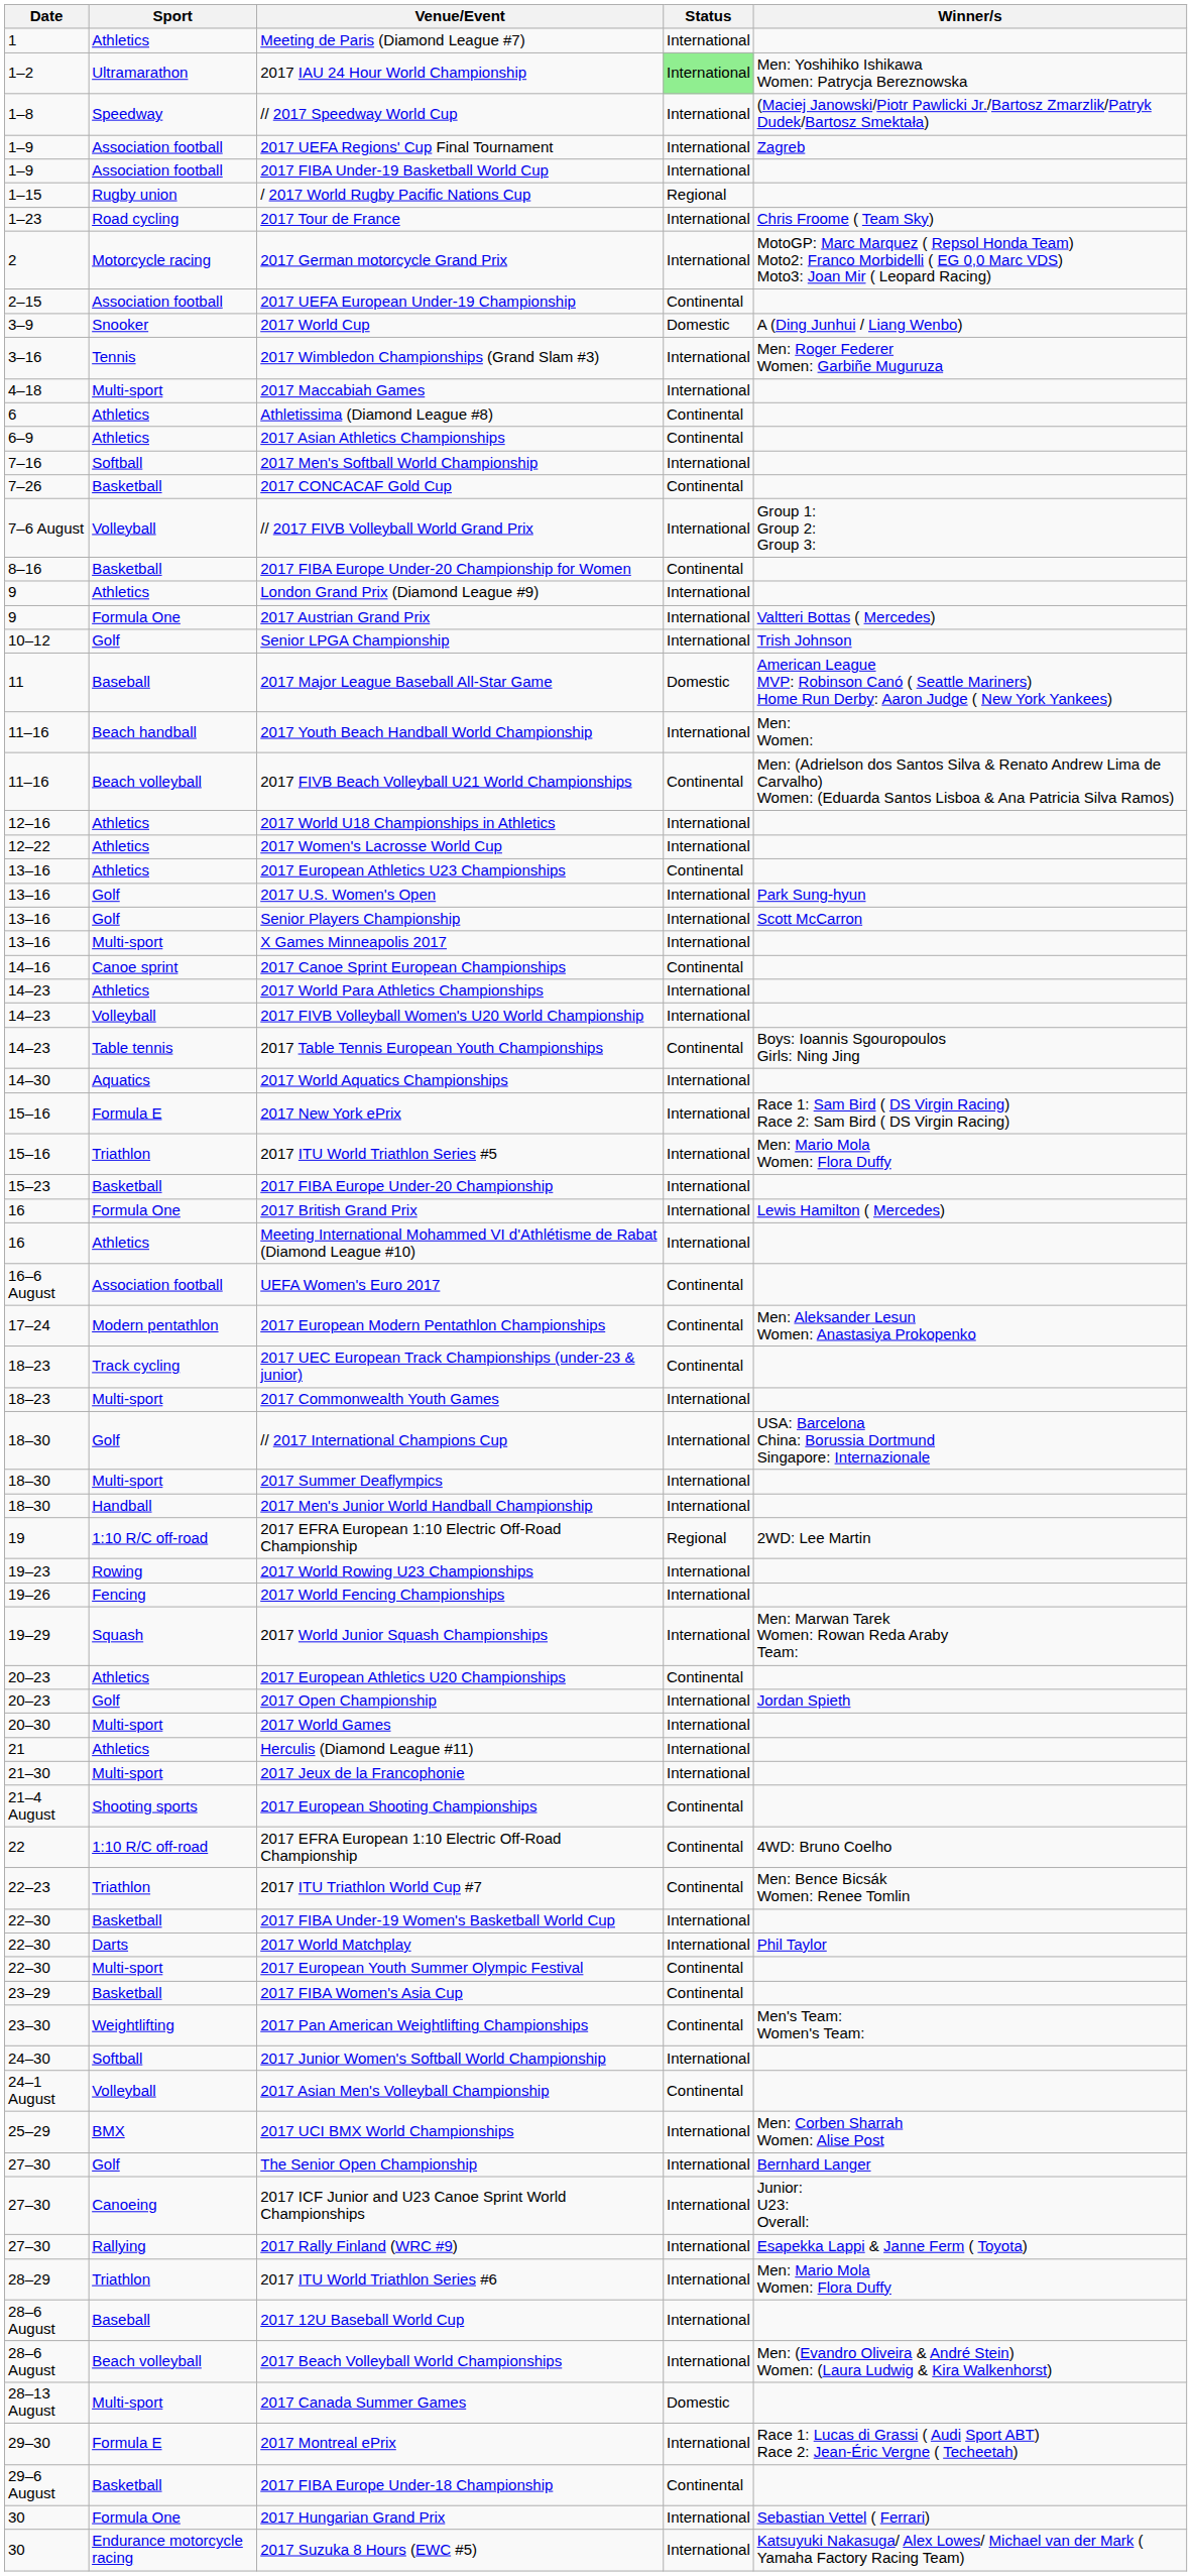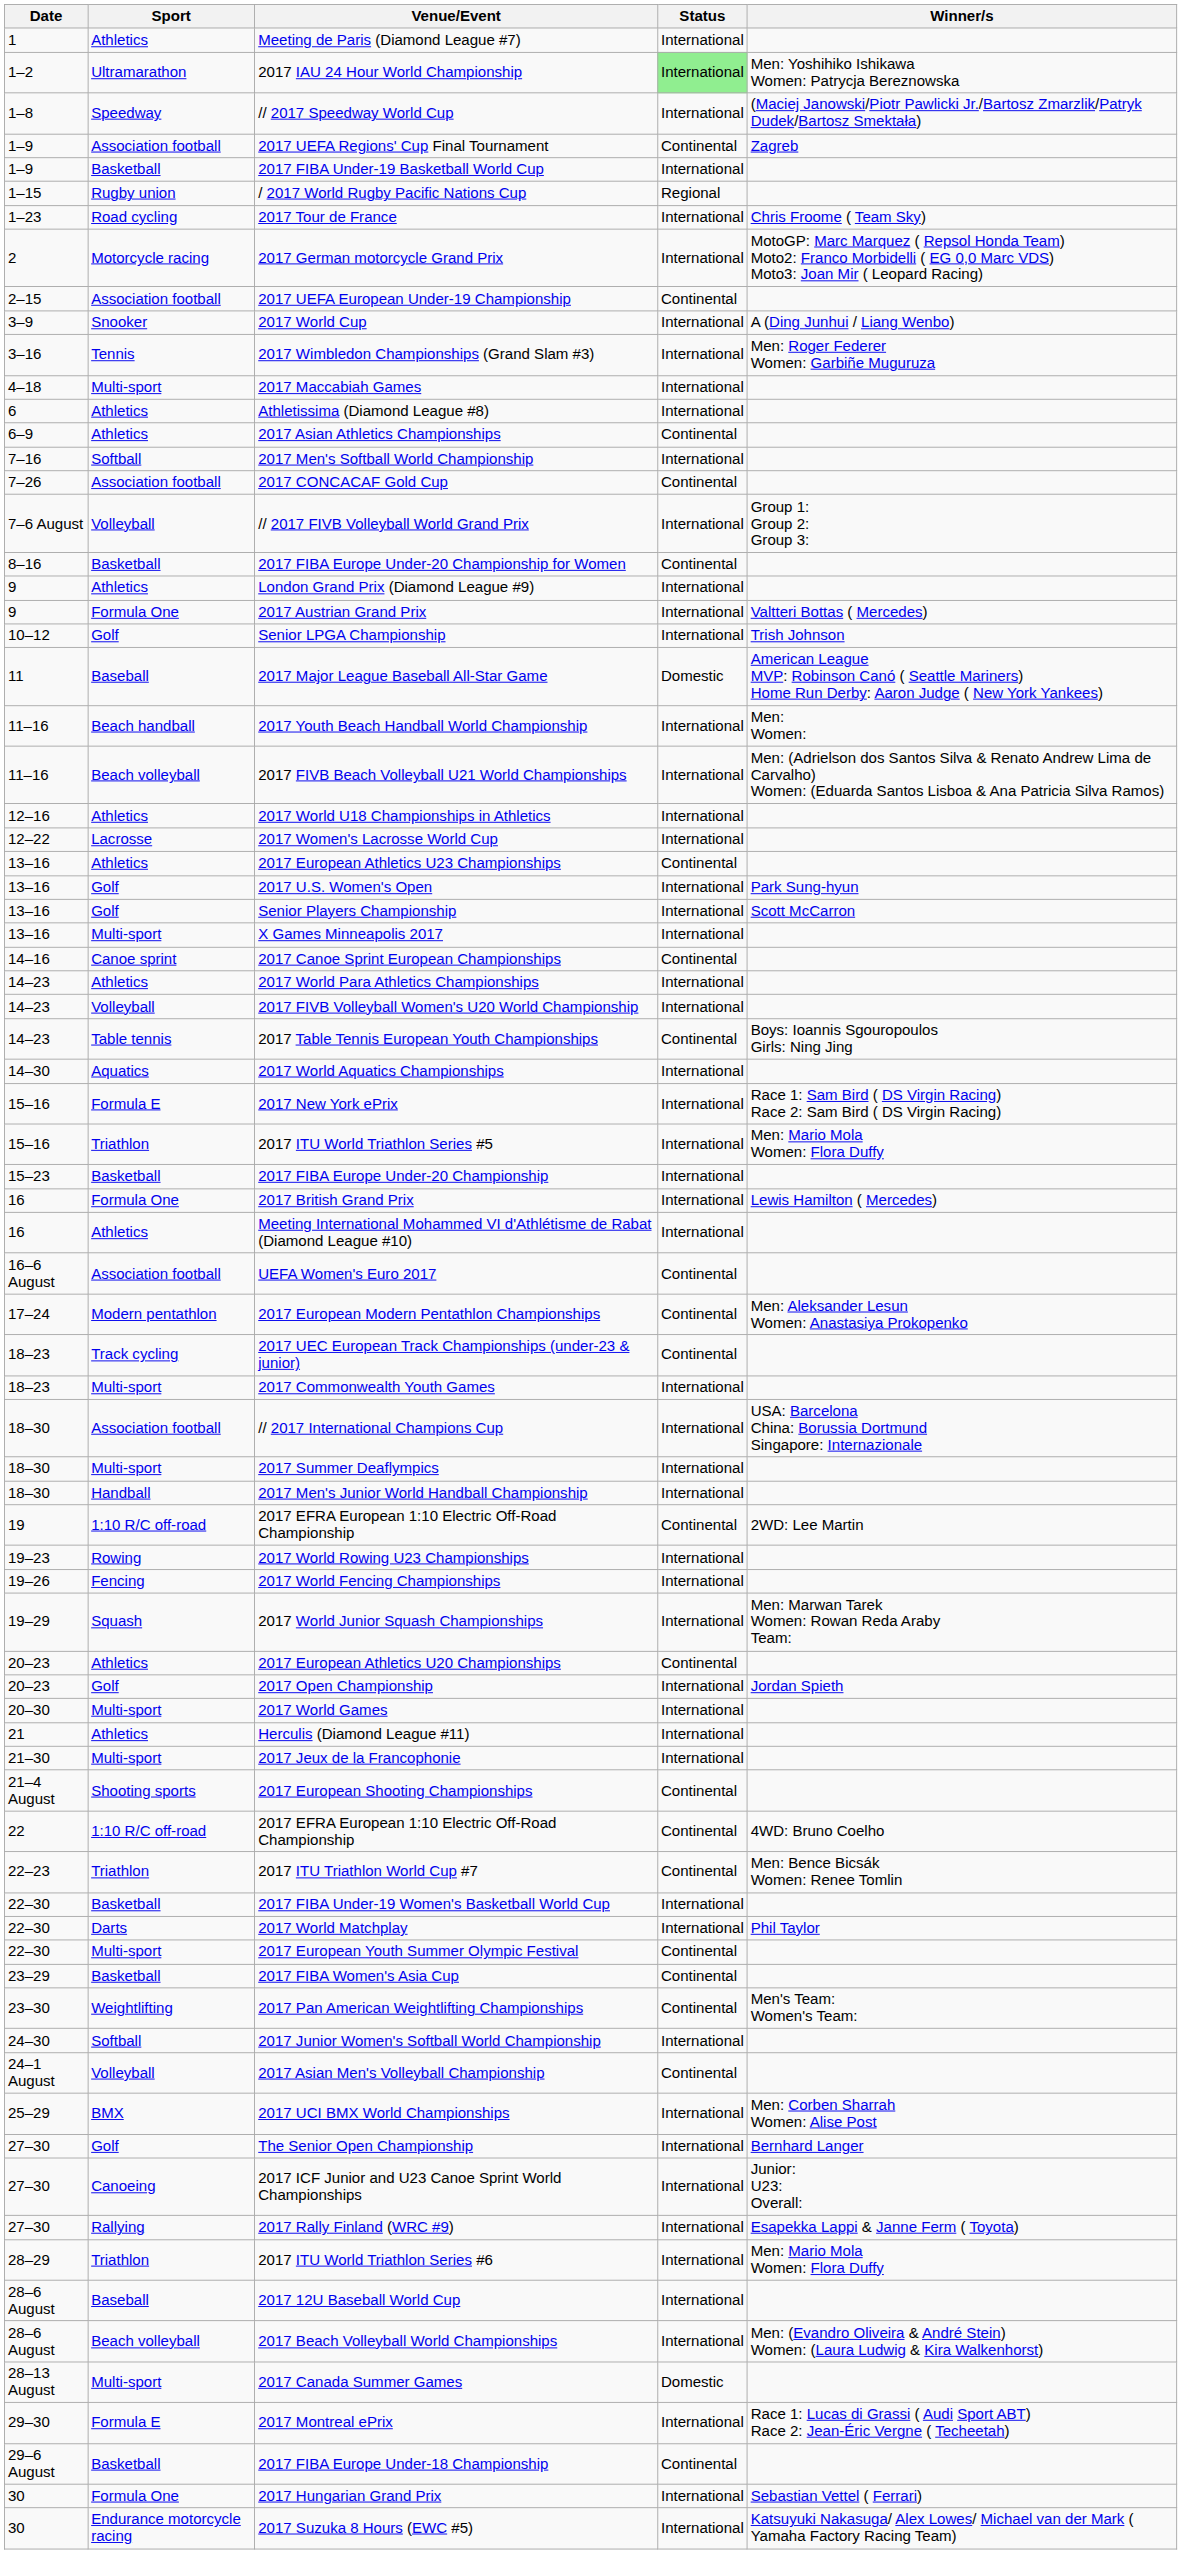2017 UEFA Regions' Cup Final Tournament | Status: International -> Continental
2017 FIBA Under-19 Basketball World Cup | Sport: Association football -> Basketball
2017 World Cup | Status: Domestic -> International
Athletissima (Diamond League #8) | Status: Continental -> International
2017 CONCACAF Gold Cup | Sport: Basketball -> Association football
2017 FIVB Beach Volleyball U21 World Championships | Status: Continental -> International
2017 Women's Lacrosse World Cup | Sport: Athletics -> Lacrosse
// 2017 International Champions Cup | Sport: Golf -> Association football
19 / 2017 EFRA European 1:10 Electric Off-Road Championship | Status: Regional -> Continental
